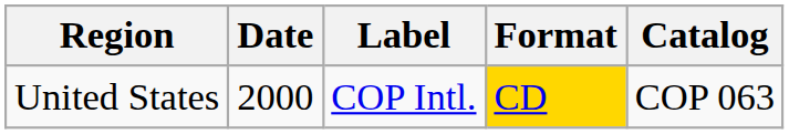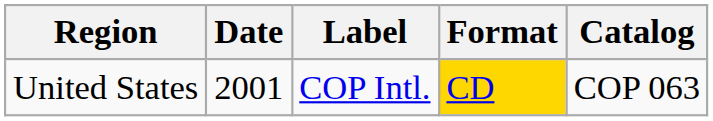United States | Date: 2000 -> 2001
